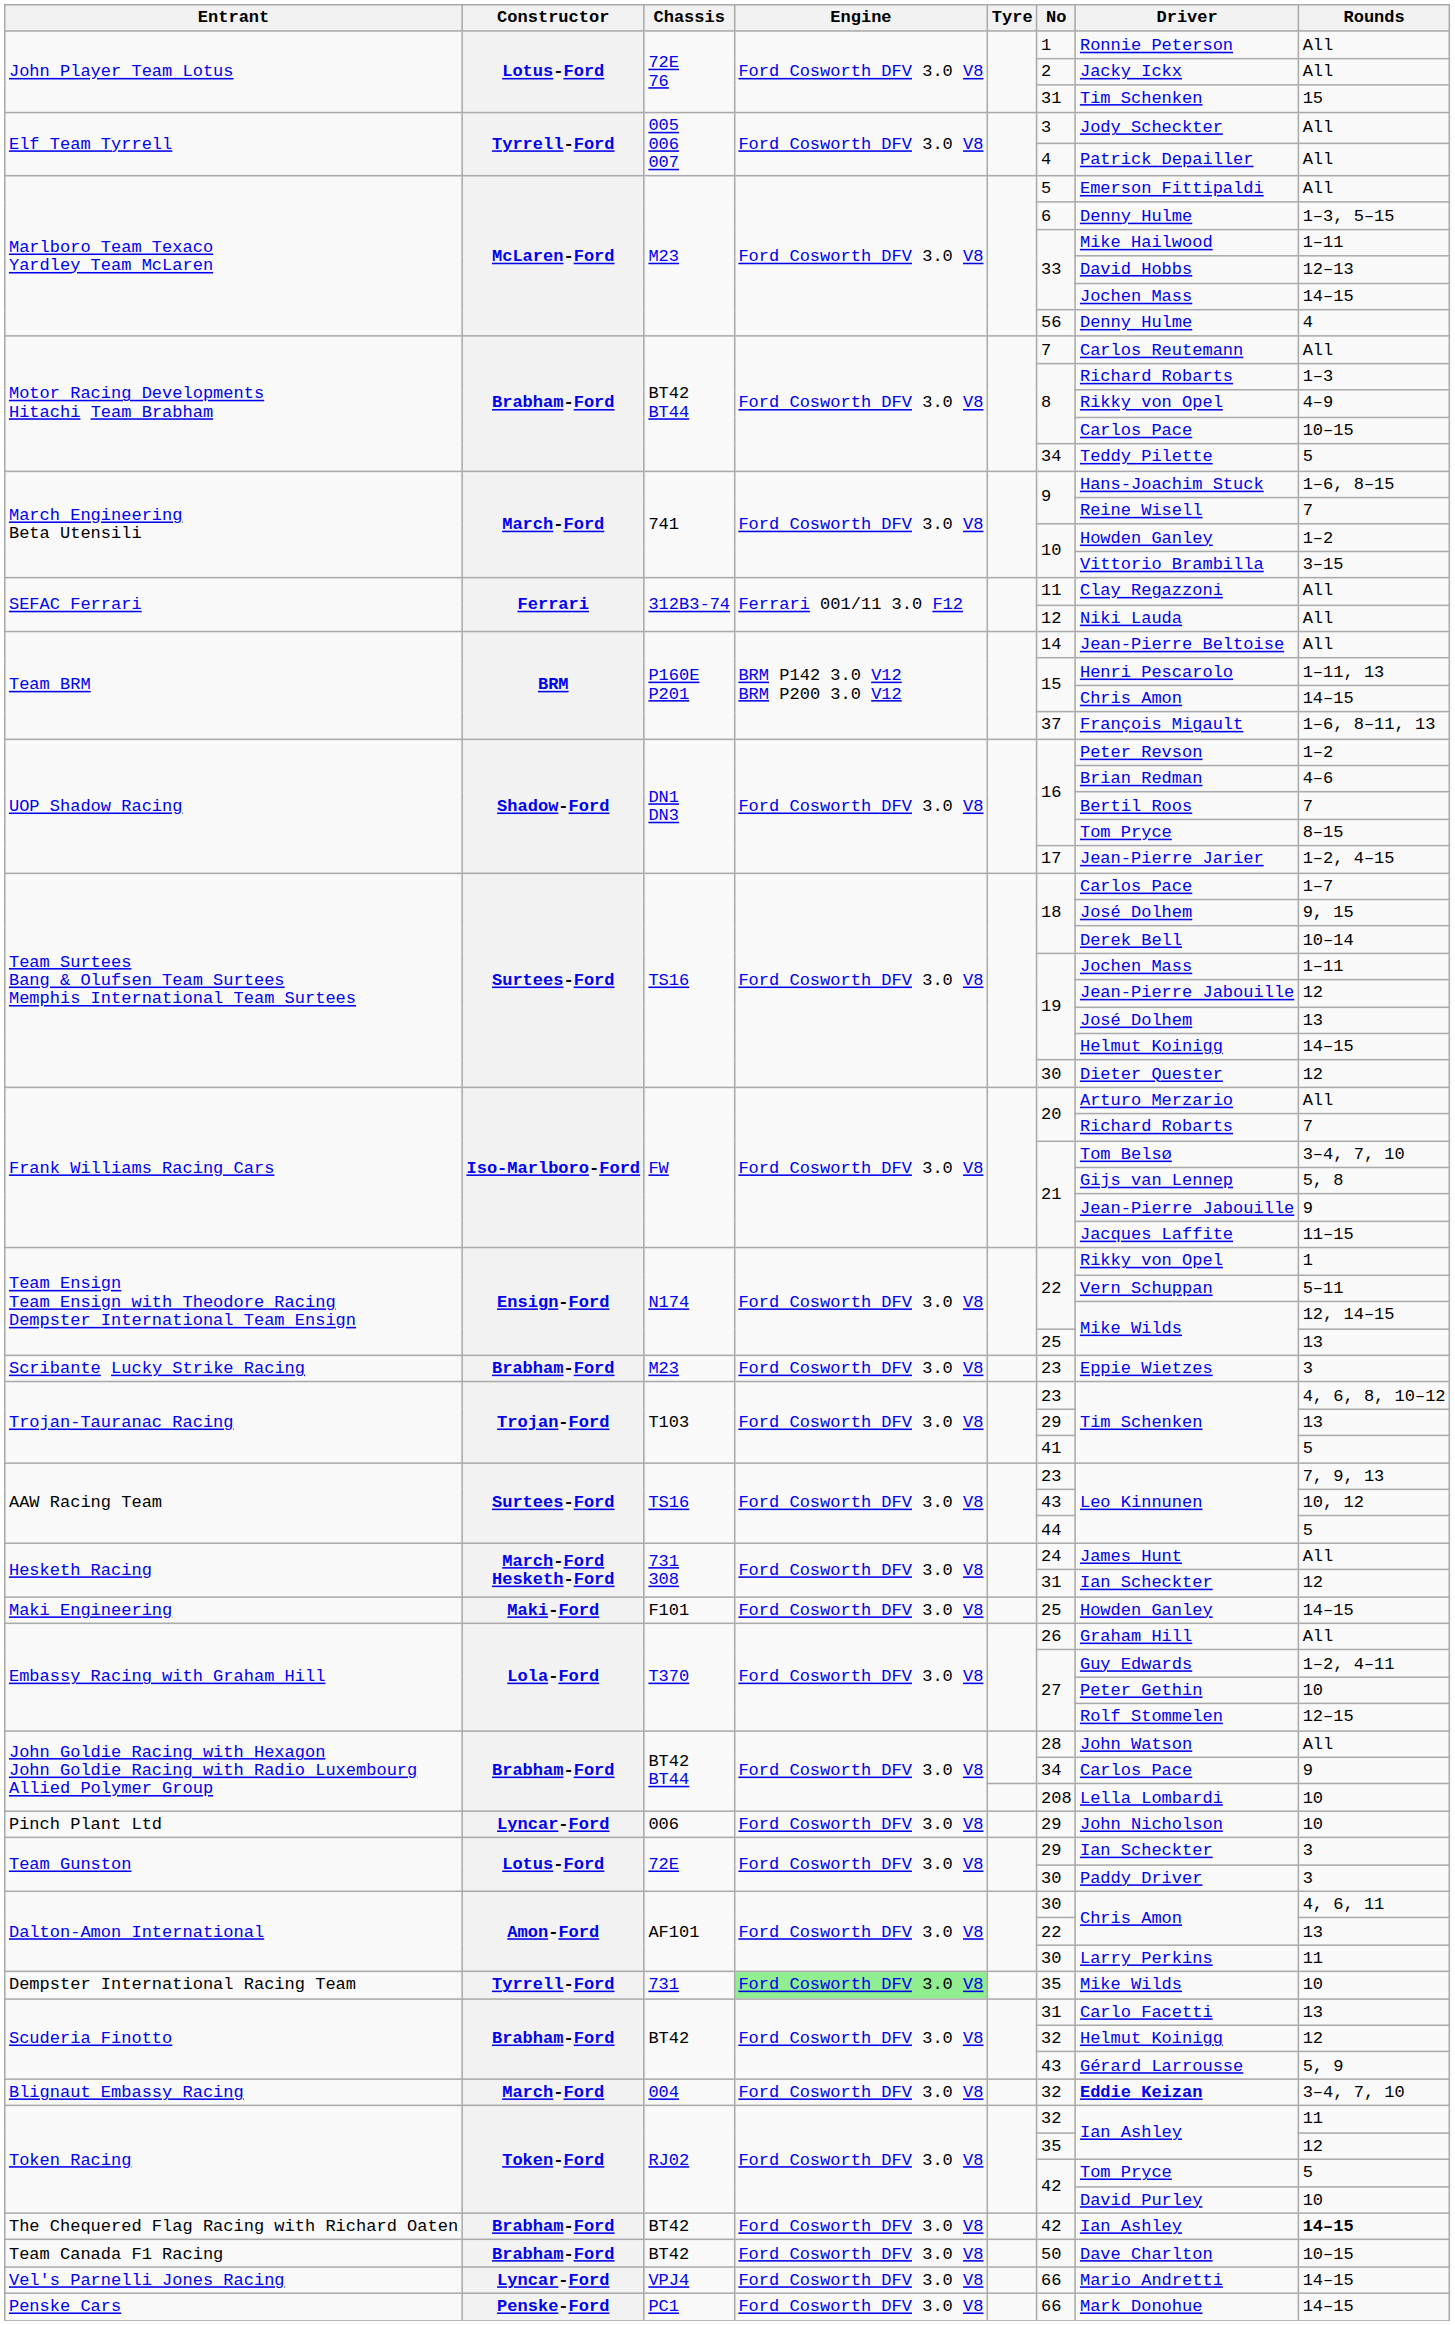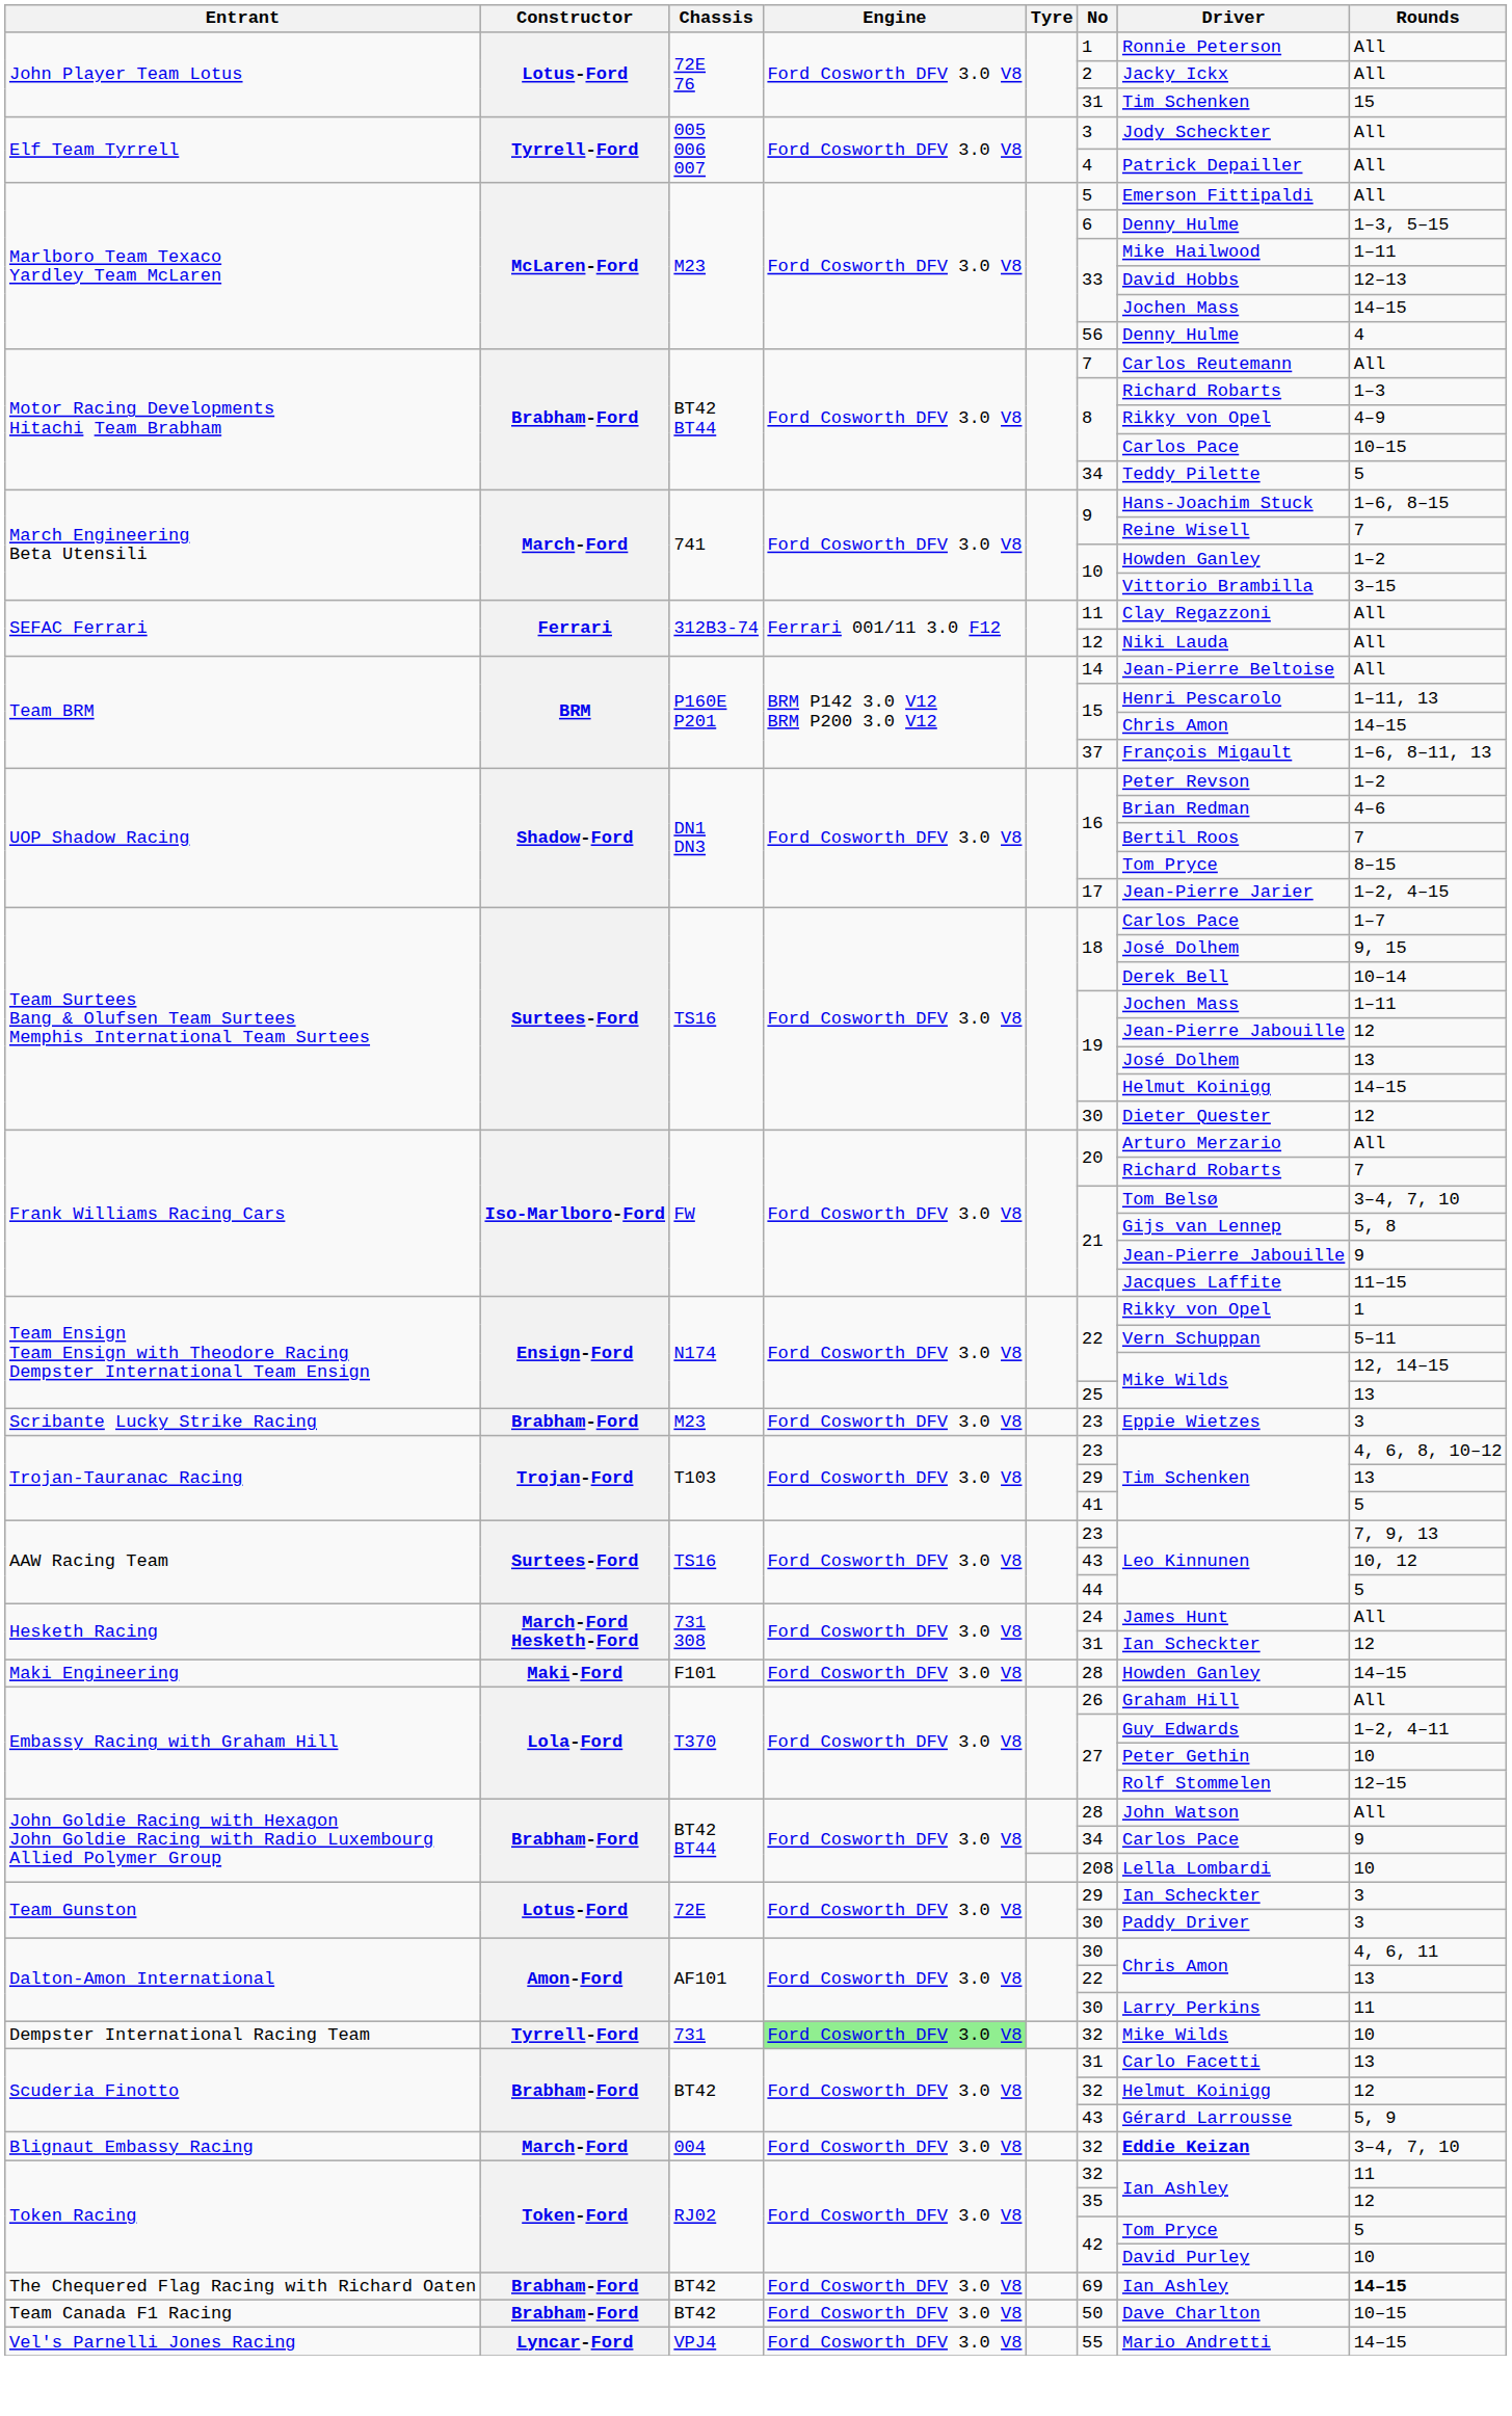Maki Engineering | No: 25 -> 28
- row: Pinch Plant Ltd | Lyncar-Ford | 006 | Ford Cosworth DFV 3.0 V8 | 29 | John Nicholson | 10
Dempster International Racing Team | No: 35 -> 32
The Chequered Flag Racing with Richard Oaten | No: 42 -> 69
Vel's Parnelli Jones Racing | No: 66 -> 55
- row: Penske Cars | Penske-Ford | PC1 | Ford Cosworth DFV 3.0 V8 | 66 | Mark Donohue | 14–15
